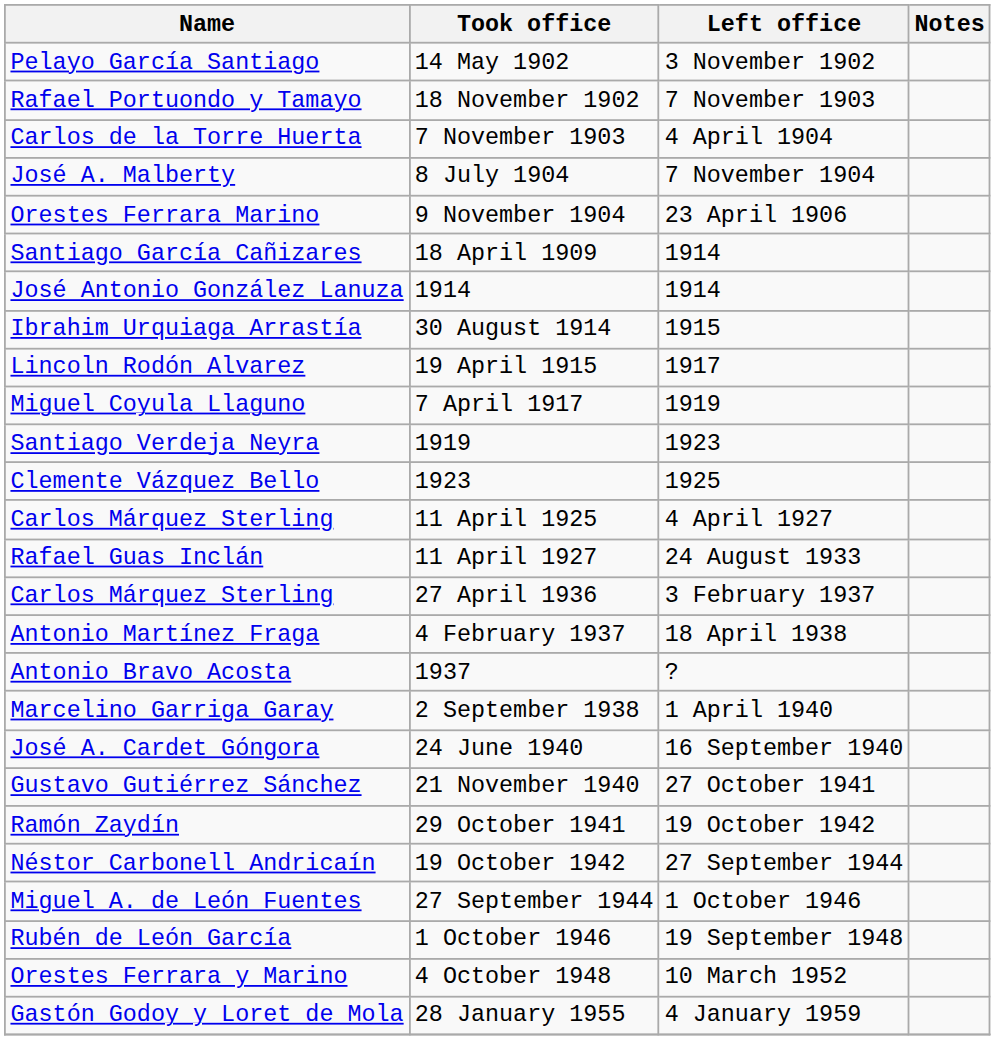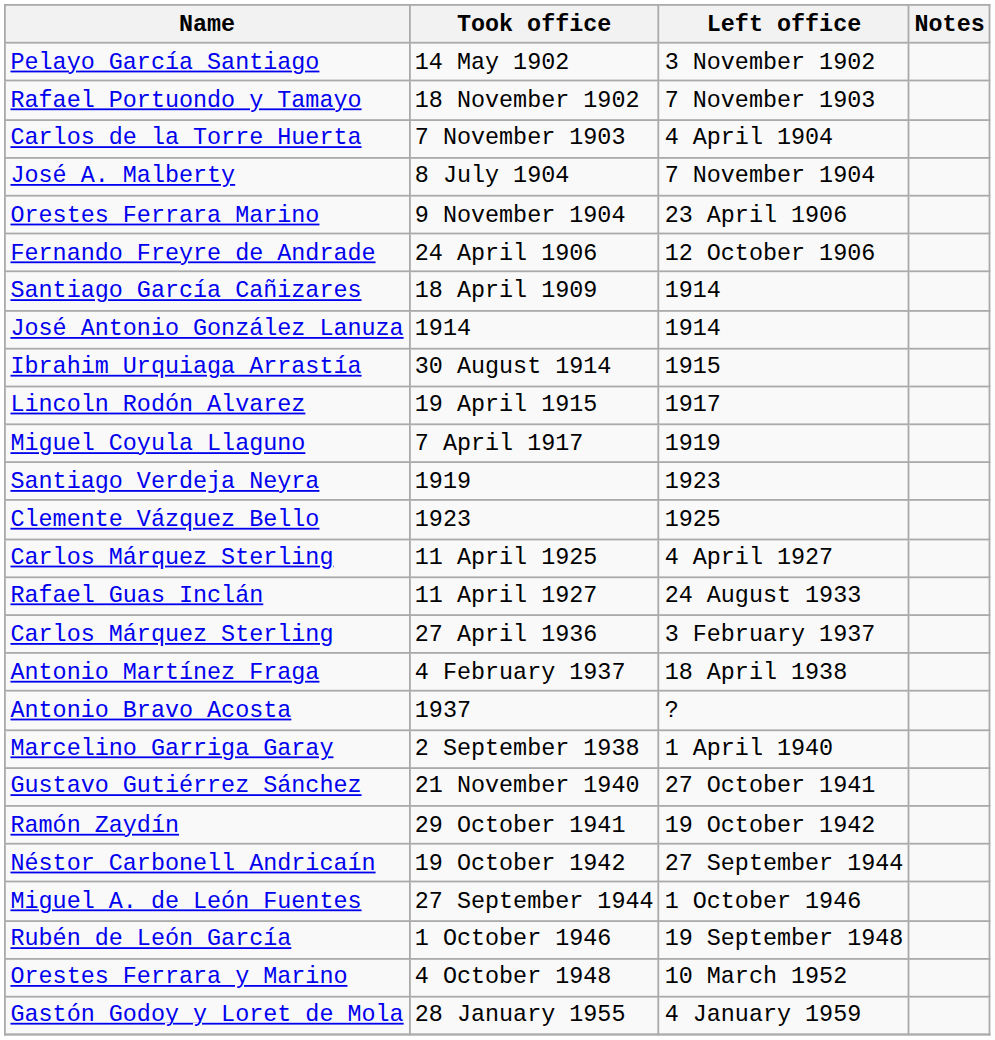+ row: Fernando Freyre de Andrade | 24 April 1906 | 12 October 1906
- row: José A. Cardet Góngora | 24 June 1940 | 16 September 1940
